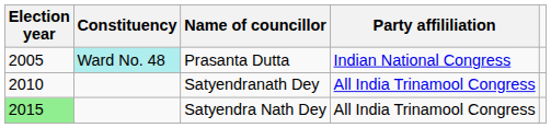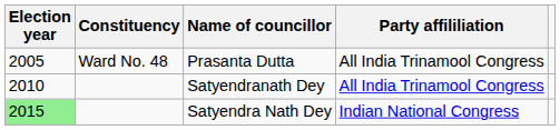Prasanta Dutta | Constituency: paleturquoise background -> no background
Prasanta Dutta | Party affililiation: Indian National Congress -> All India Trinamool Congress
Satyendra Nath Dey | Party affililiation: All India Trinamool Congress -> Indian National Congress
